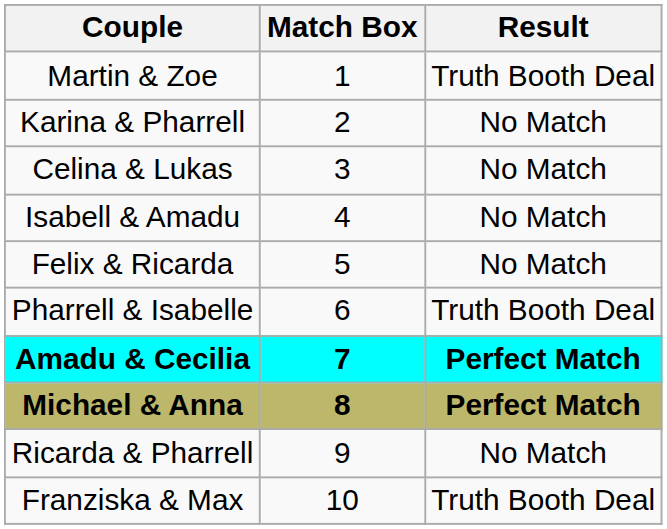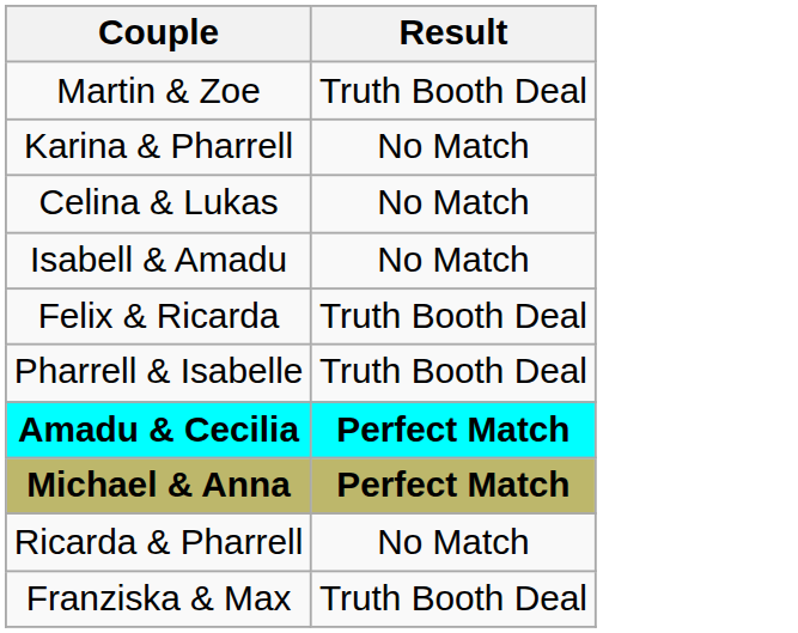- column: Match Box | 1 | 2 | 3 | 4 | 5 | 6 | 7 | 8 | 9 | 10
Felix & Ricarda | Result: No Match -> Truth Booth Deal
